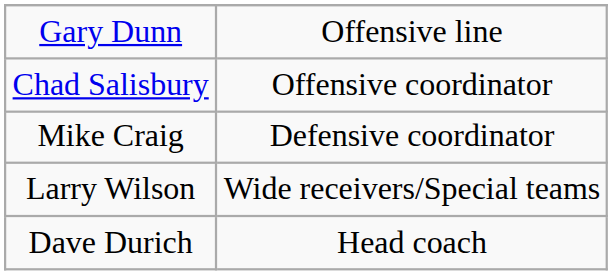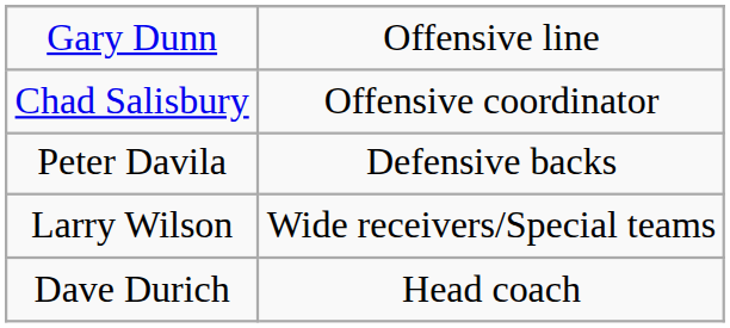- row: Mike Craig | Defensive coordinator
+ row: Peter Davila | Defensive backs
